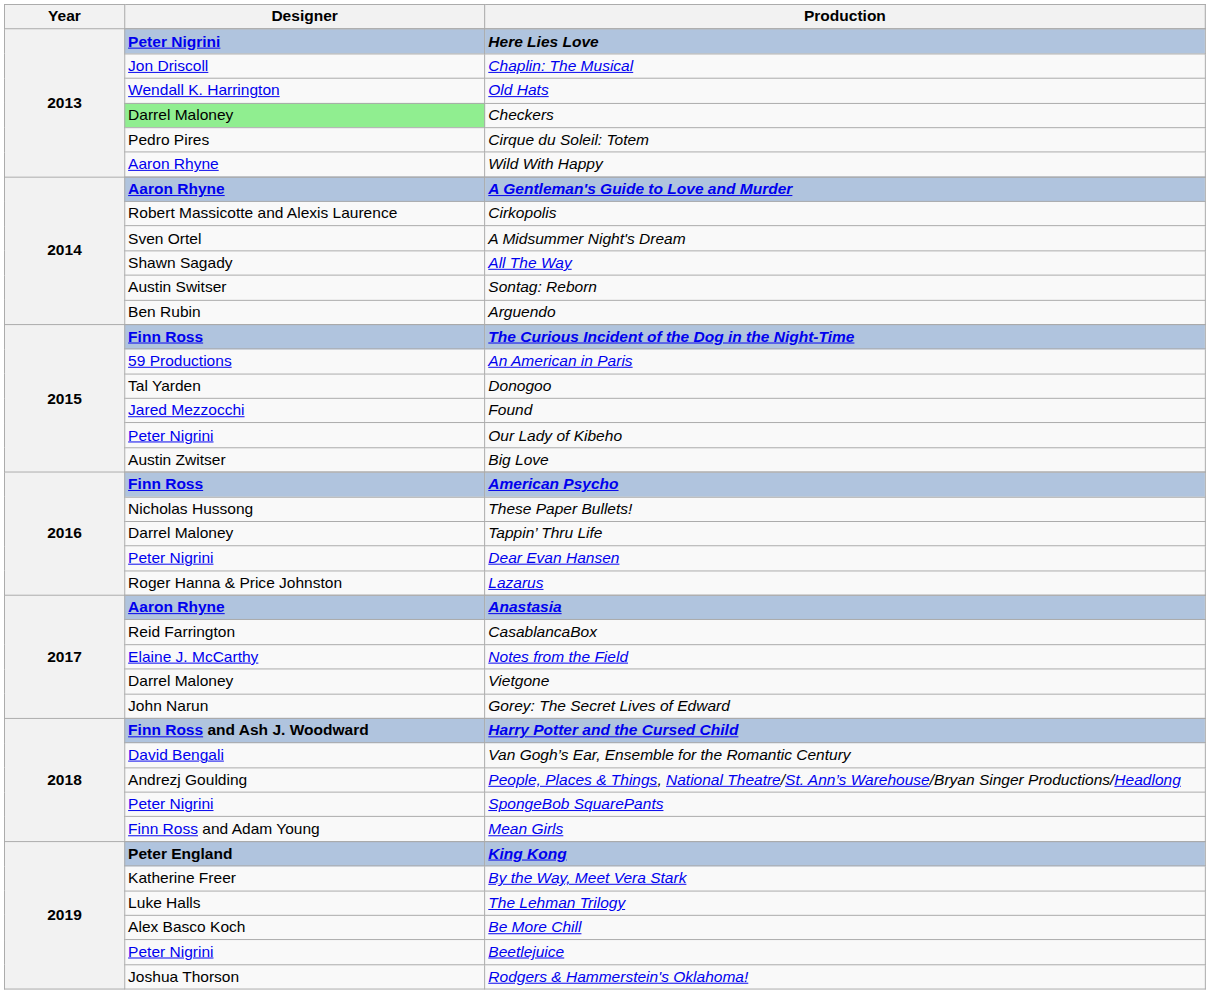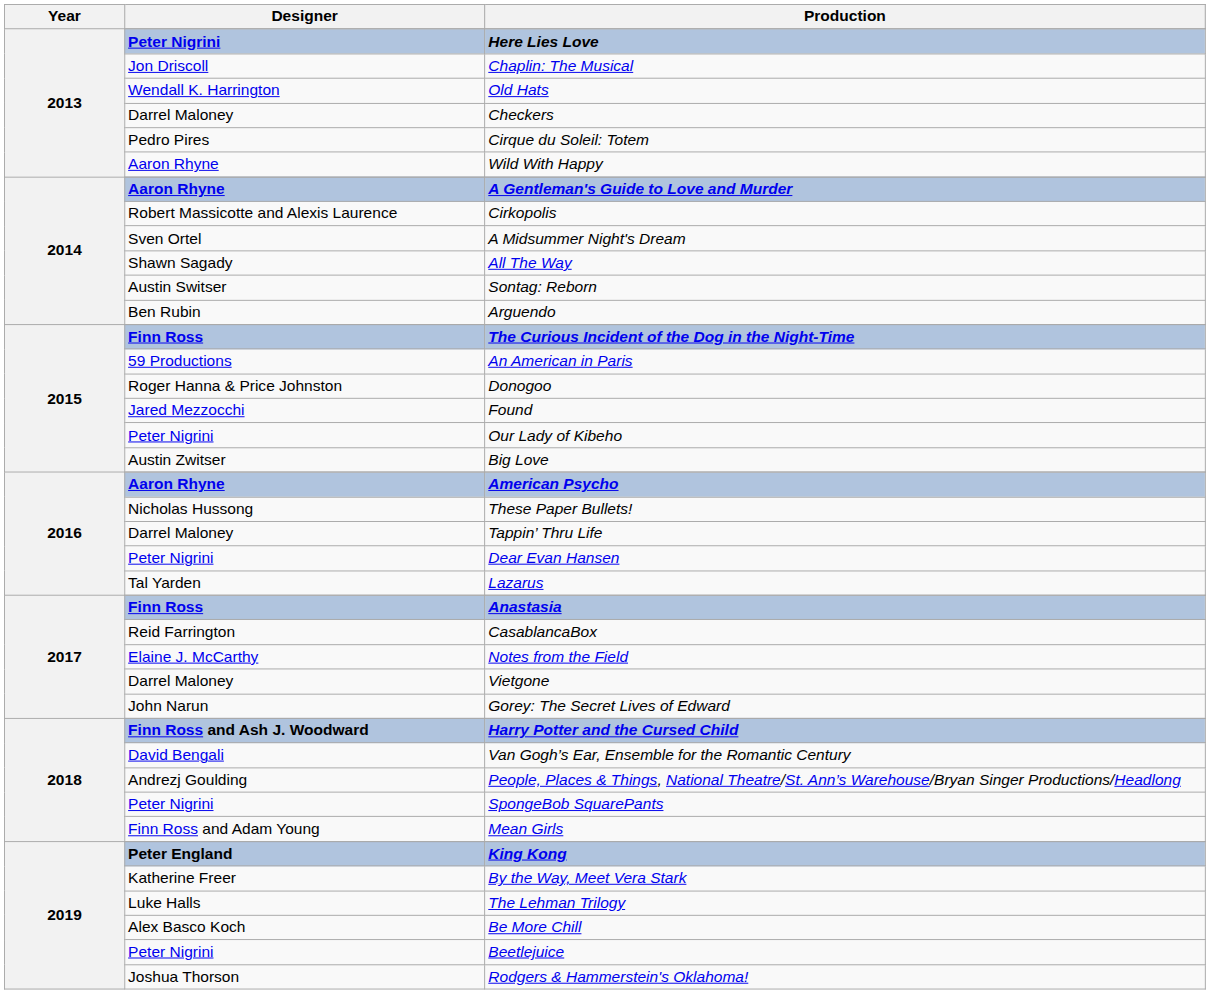Checkers | Designer: lightgreen background -> no background
Donogoo | Designer: Tal Yarden -> Roger Hanna & Price Johnston
American Psycho | Designer: Finn Ross -> Aaron Rhyne
Lazarus | Designer: Roger Hanna & Price Johnston -> Tal Yarden
Anastasia | Designer: Aaron Rhyne -> Finn Ross
